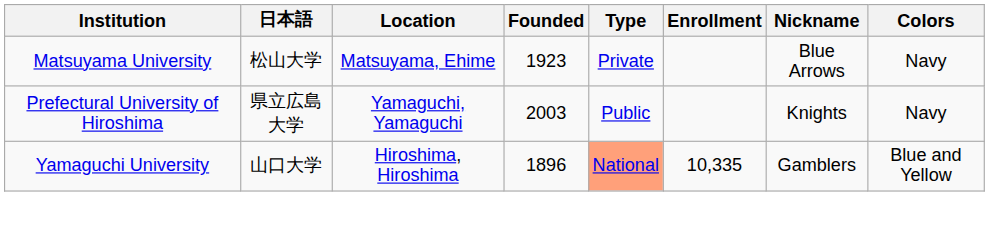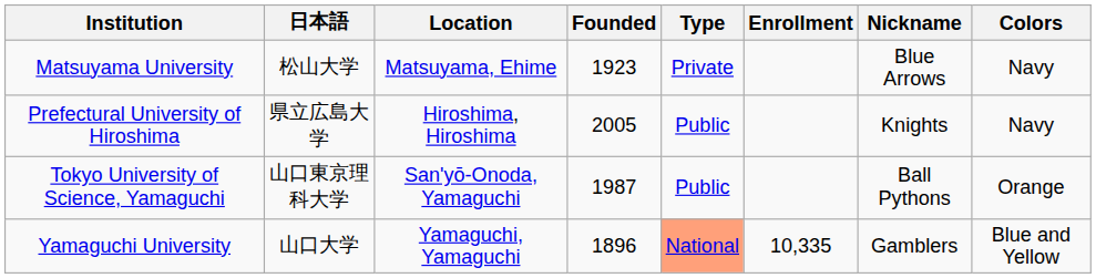Prefectural University of Hiroshima | Location: Yamaguchi, Yamaguchi -> Hiroshima, Hiroshima
Prefectural University of Hiroshima | Founded: 2003 -> 2005
+ row: Tokyo University of Science, Yamaguchi | 山口東京理科大学 | San'yō-Onoda, Yamaguchi | 1987 | Public | Ball Pythons | Orange
Yamaguchi University | Location: Hiroshima, Hiroshima -> Yamaguchi, Yamaguchi
